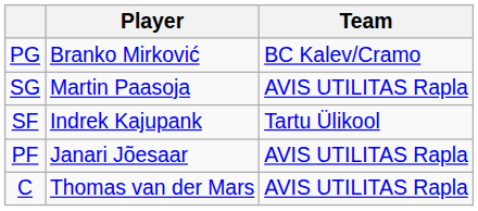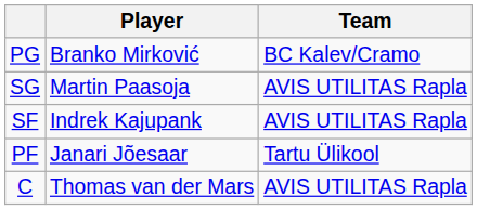SF | Team: Tartu Ülikool -> AVIS UTILITAS Rapla
PF | Team: AVIS UTILITAS Rapla -> Tartu Ülikool
